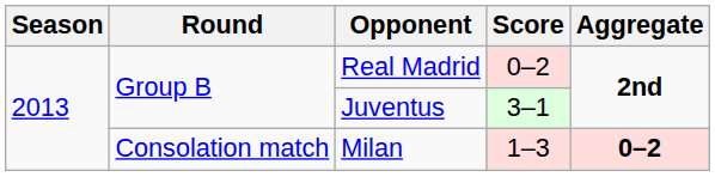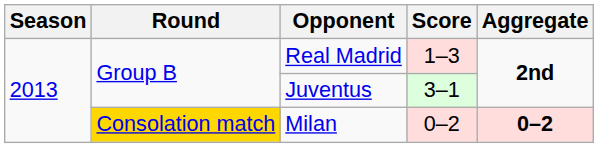Real Madrid | Score: 0–2 -> 1–3
Milan | Round: no background -> gold background
Milan | Score: 1–3 -> 0–2
